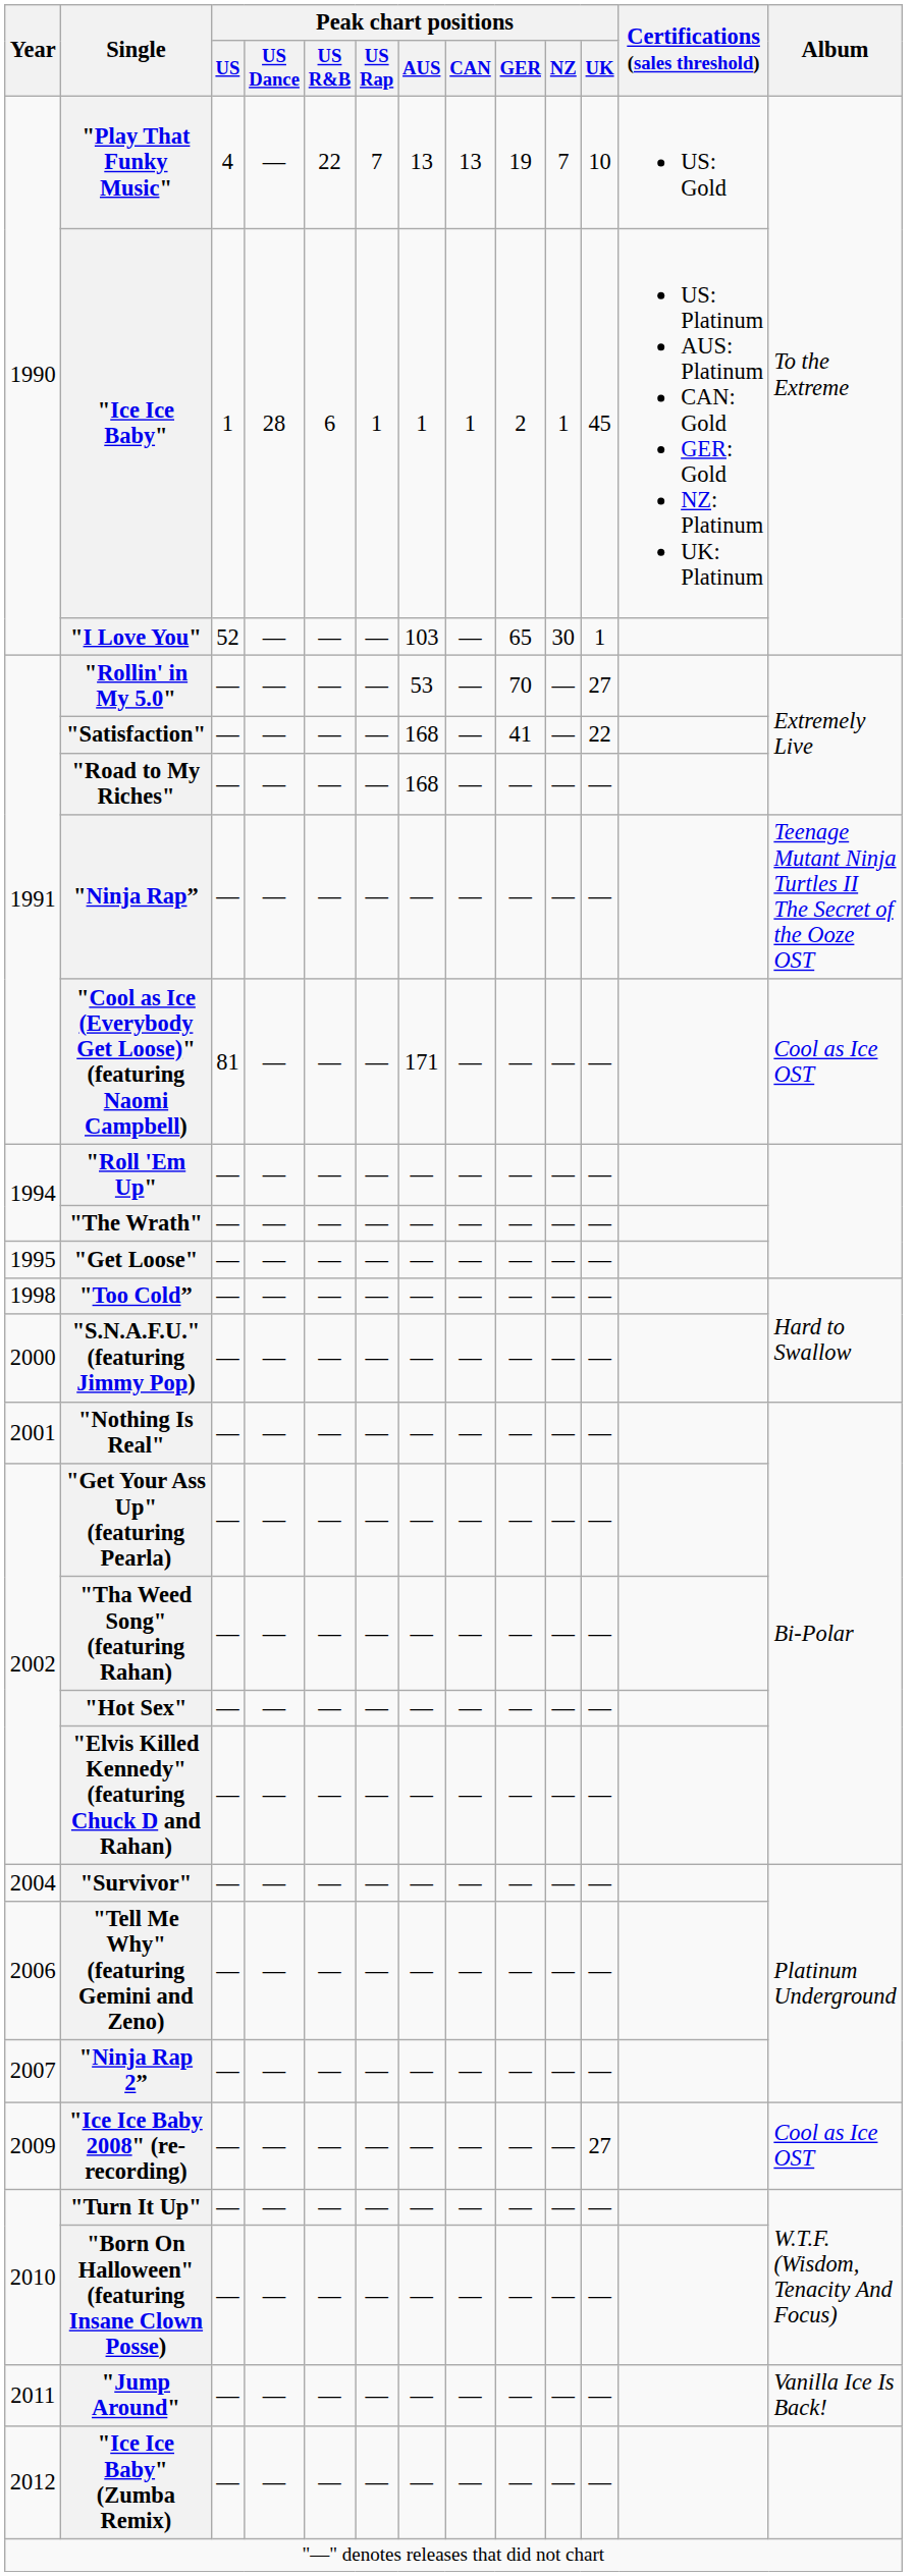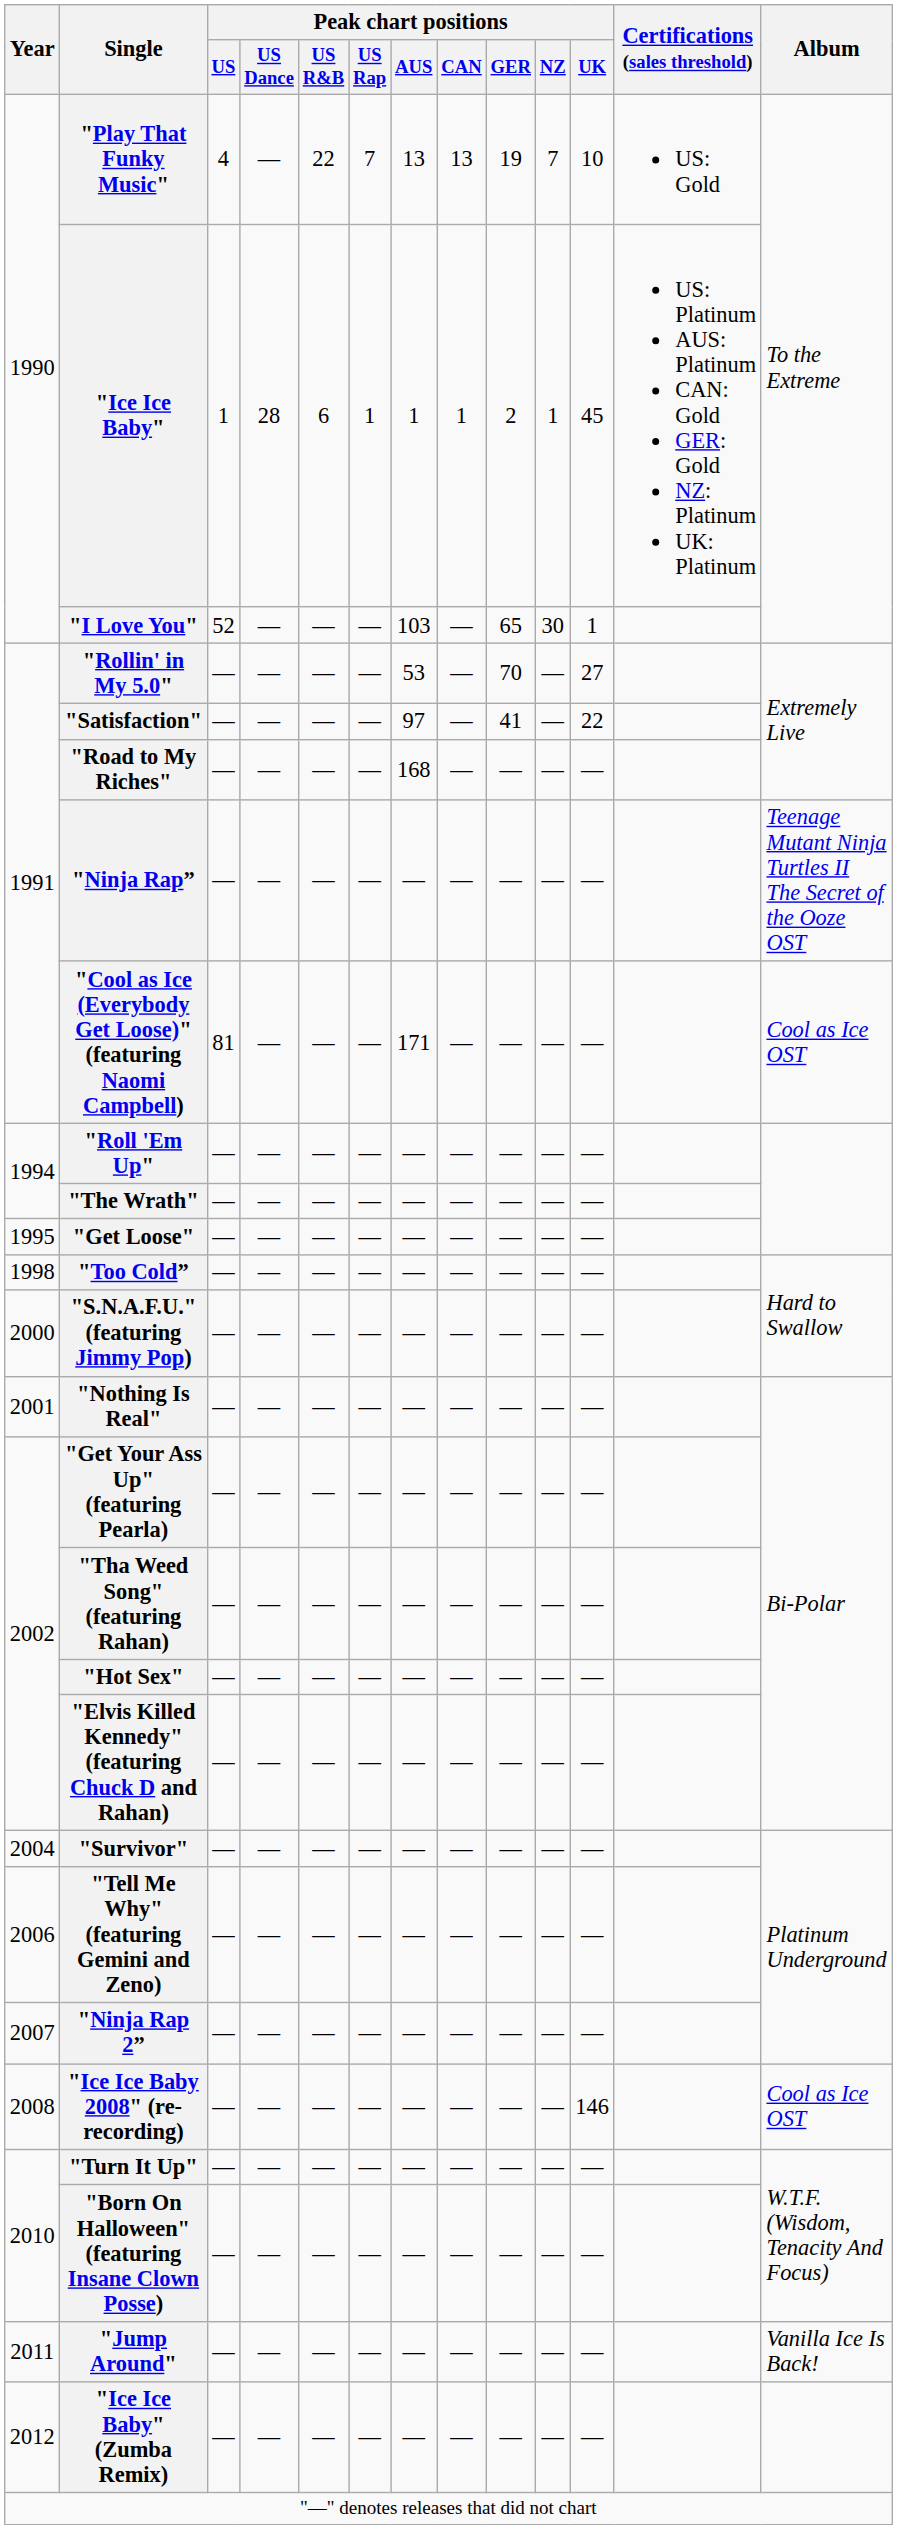"Satisfaction" | Peak chart positions / AUS: 168 -> 97
"Ice Ice Baby 2008" (re-recording) | Year: 2009 -> 2008
"Ice Ice Baby 2008" (re-recording) | Peak chart positions / UK: 27 -> 146
